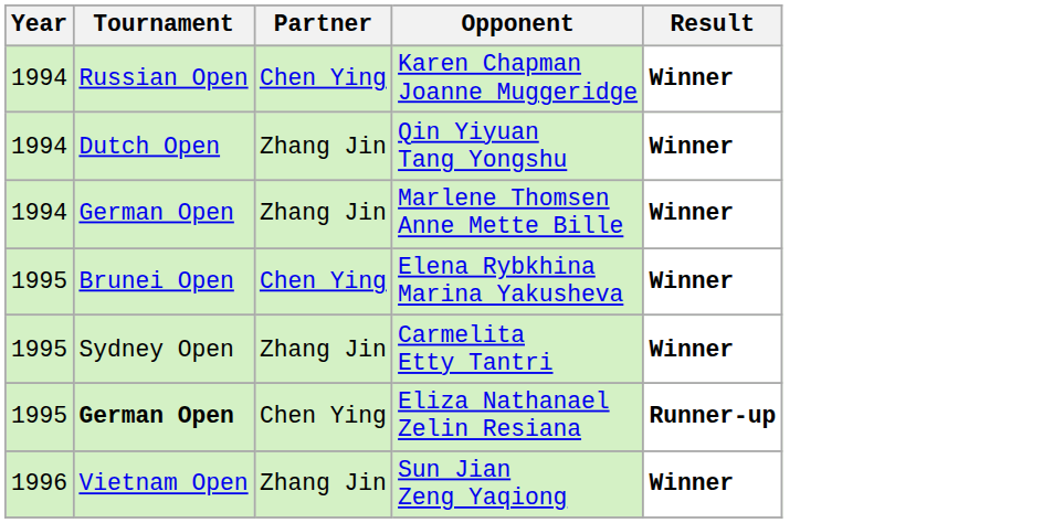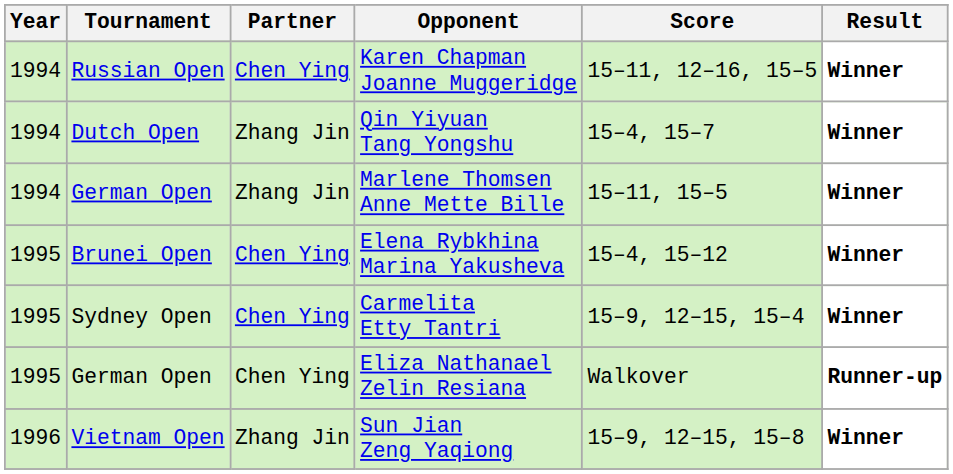+ column: Score | 15–11, 12–16, 15–5 | 15–4, 15–7 | 15–11, 15–5 | 15–4, 15–12 | 15–9, 12–15, 15–4 | Walkover | 15–9, 12–15, 15–8
Carmelita Etty Tantri | Partner: Zhang Jin -> Chen Ying
Eliza Nathanael Zelin Resiana | Tournament: bold -> normal
